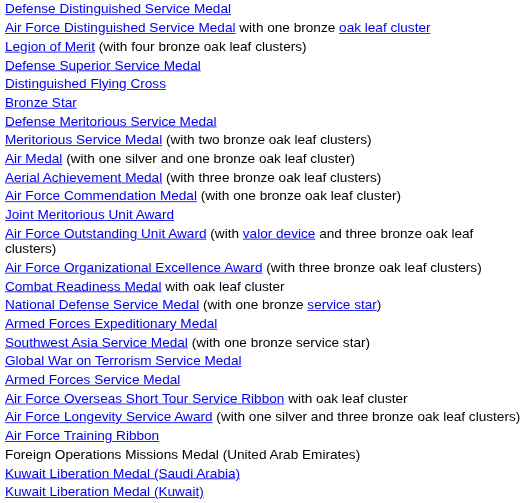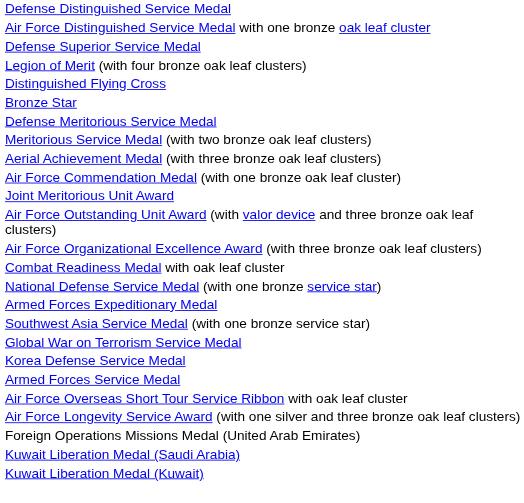rows swapped: Defense Superior Service Medal <-> Legion of Merit (with four bronze oak leaf clusters)
- row: Air Medal (with one silver and one bronze oak leaf cluster)
+ row: Korea Defense Service Medal
- row: Air Force Training Ribbon
